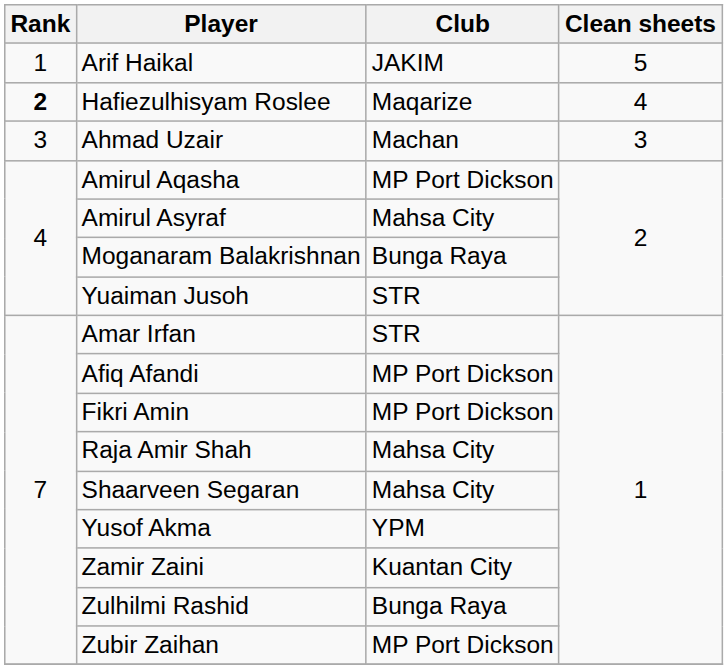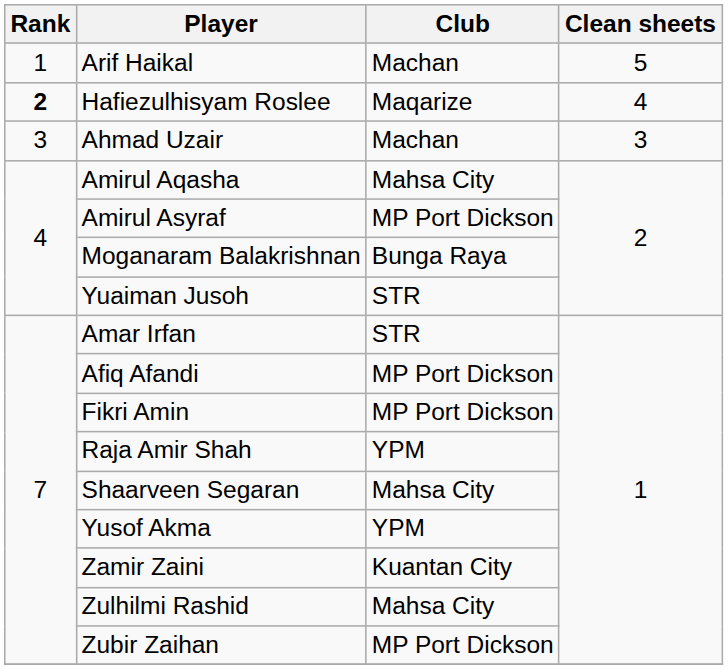Arif Haikal | Club: JAKIM -> Machan
Amirul Aqasha | Club: MP Port Dickson -> Mahsa City
Amirul Asyraf | Club: Mahsa City -> MP Port Dickson
Raja Amir Shah | Club: Mahsa City -> YPM
Zulhilmi Rashid | Club: Bunga Raya -> Mahsa City
